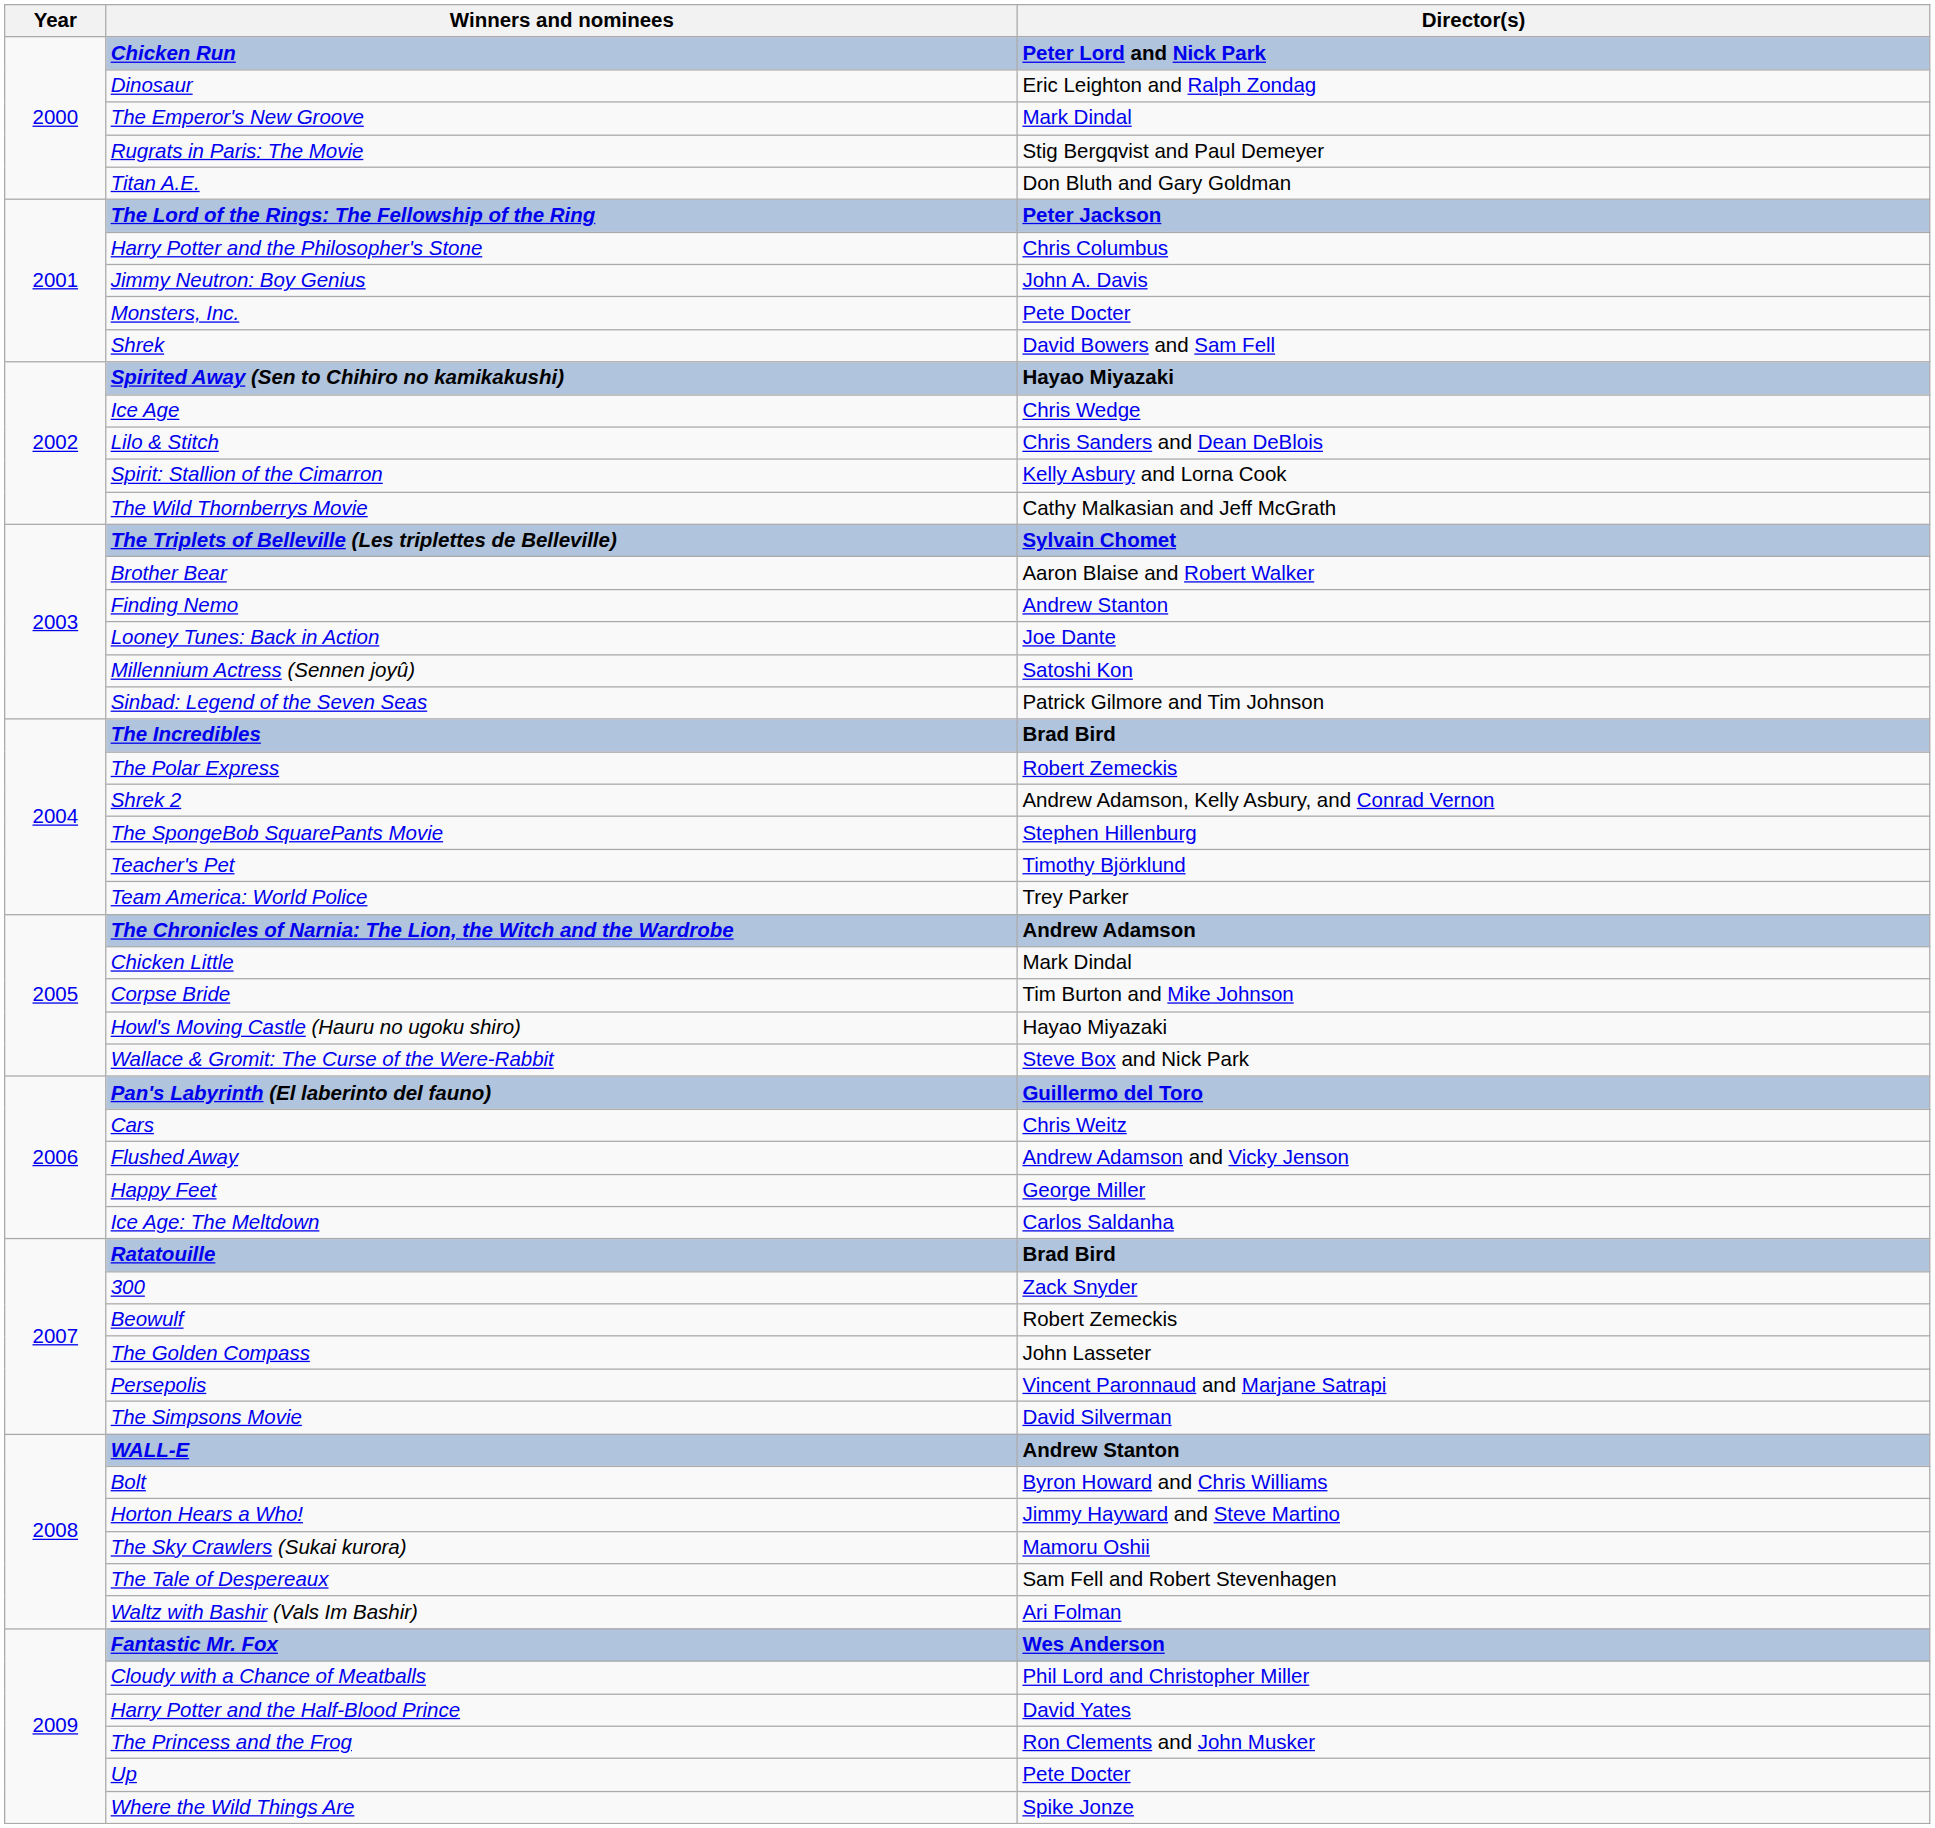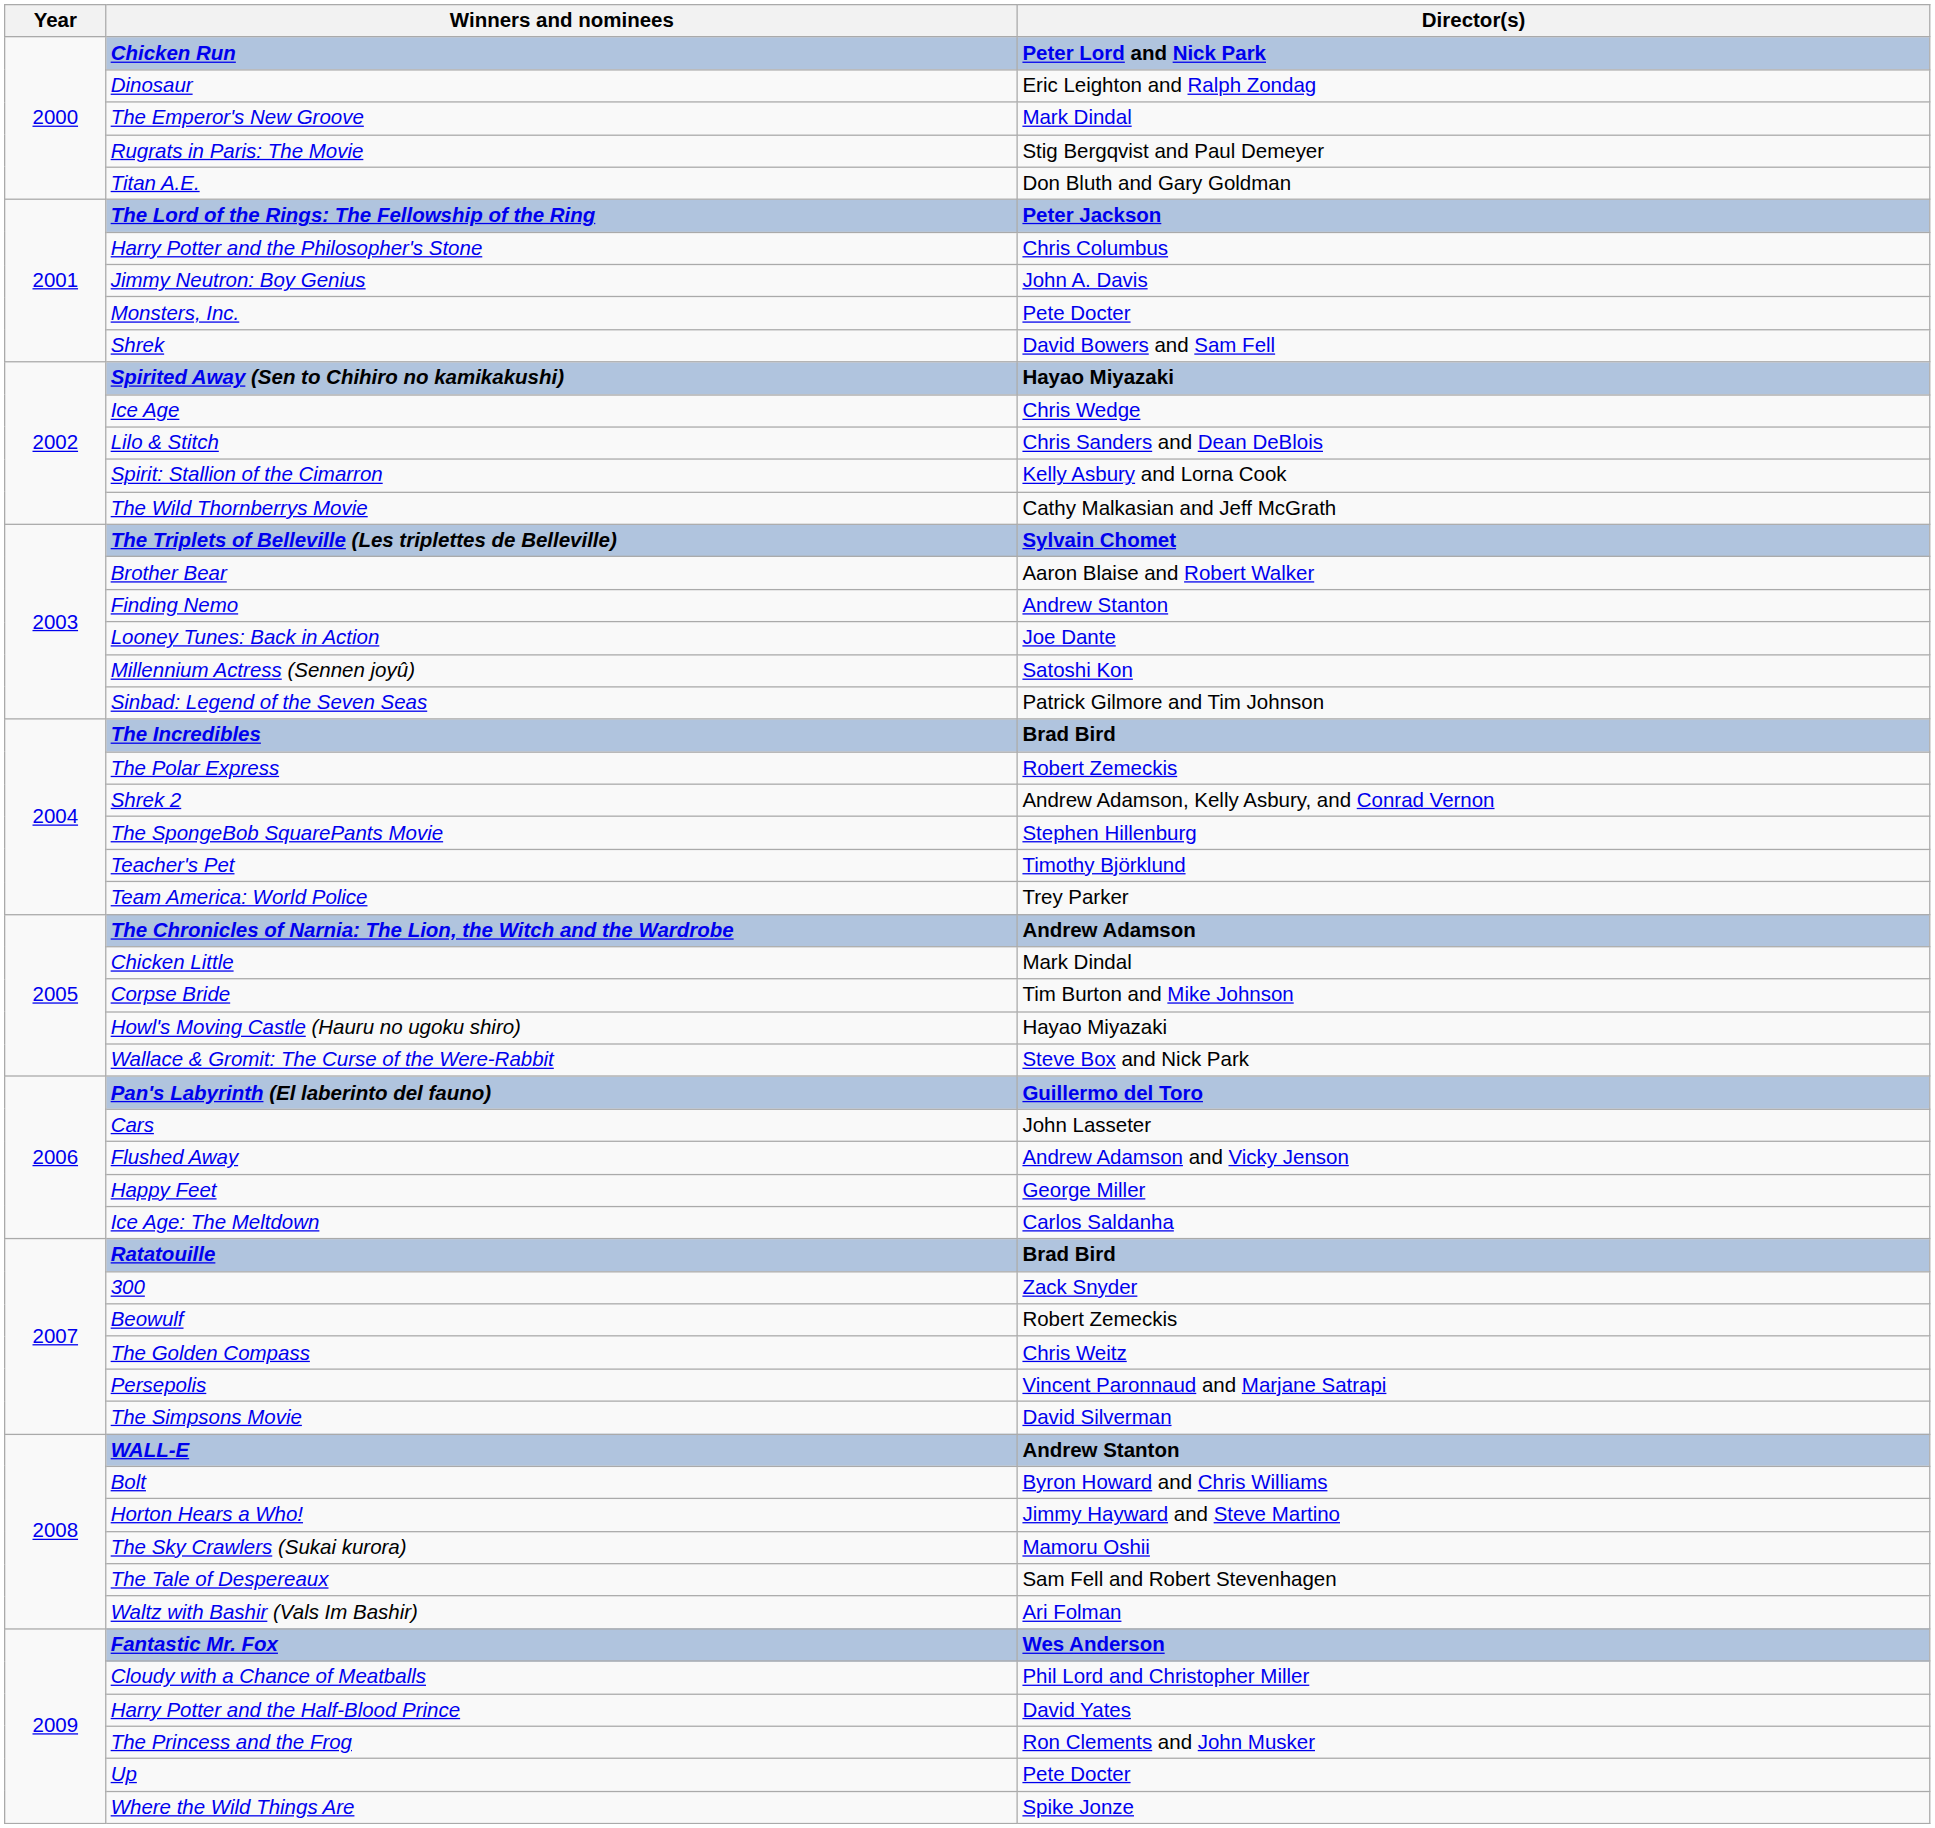Cars | Director(s): Chris Weitz -> John Lasseter
The Golden Compass | Director(s): John Lasseter -> Chris Weitz
